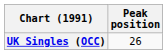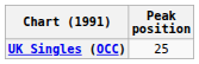UK Singles (OCC) | Peak position: 26 -> 25
